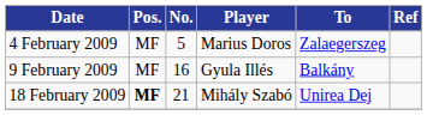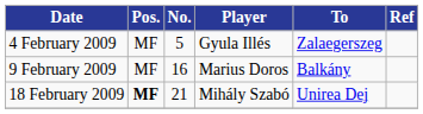4 February 2009 | Player: Marius Doros -> Gyula Illés
9 February 2009 | Player: Gyula Illés -> Marius Doros
